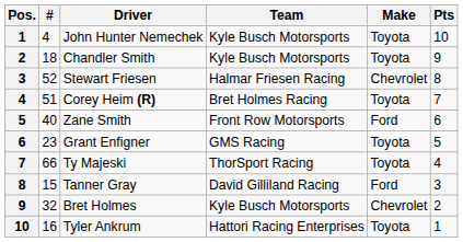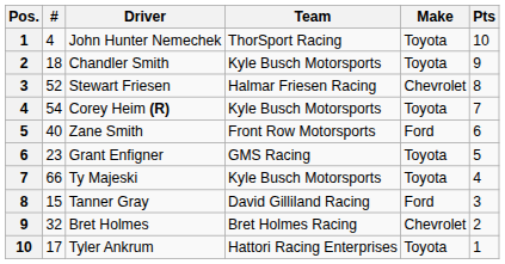John Hunter Nemechek | Team: Kyle Busch Motorsports -> ThorSport Racing
Corey Heim (R) | #: 51 -> 54
Corey Heim (R) | Team: Bret Holmes Racing -> Kyle Busch Motorsports
Ty Majeski | Team: ThorSport Racing -> Kyle Busch Motorsports
Bret Holmes | Team: Kyle Busch Motorsports -> Bret Holmes Racing
Tyler Ankrum | #: 16 -> 17
